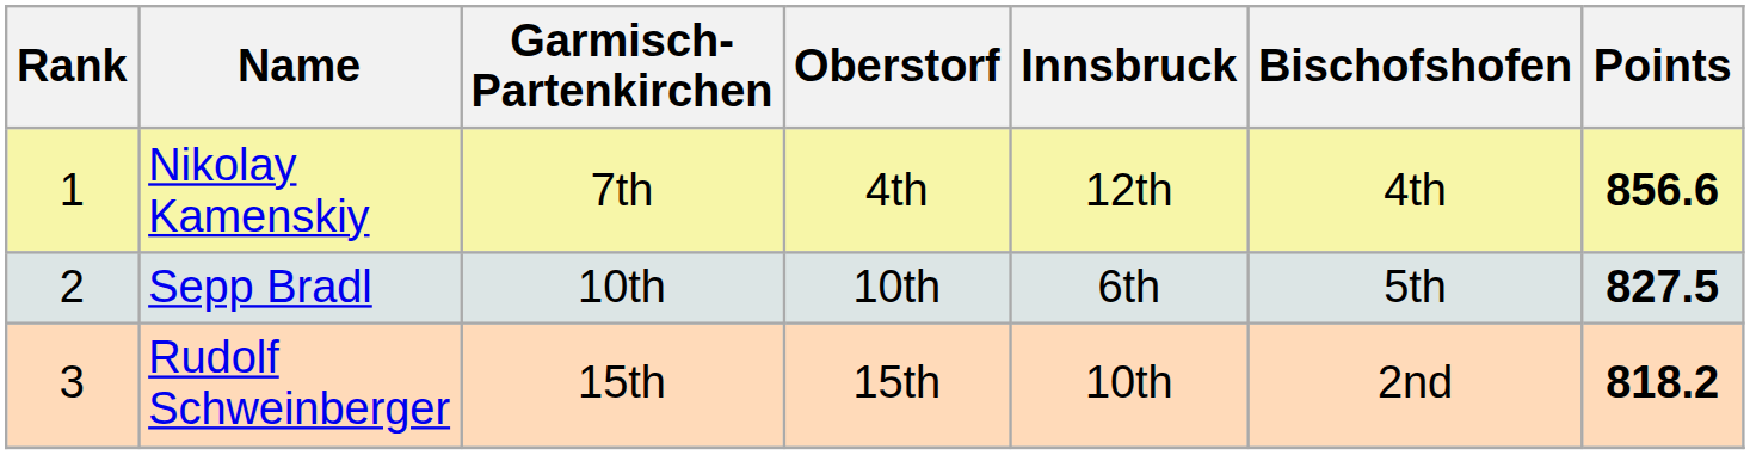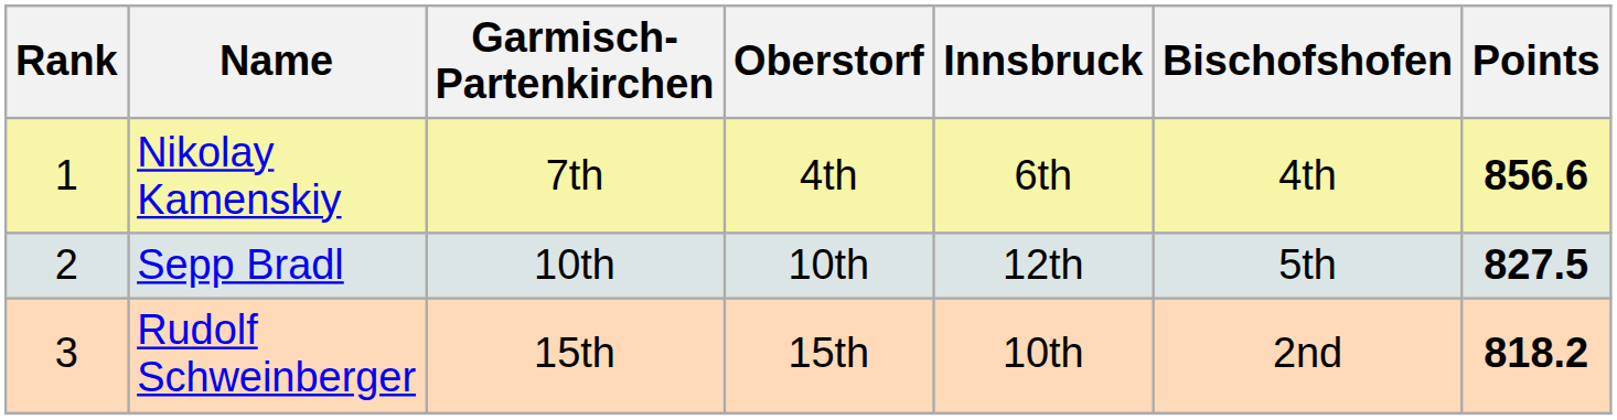Nikolay Kamenskiy | Innsbruck: 12th -> 6th
Sepp Bradl | Innsbruck: 6th -> 12th
